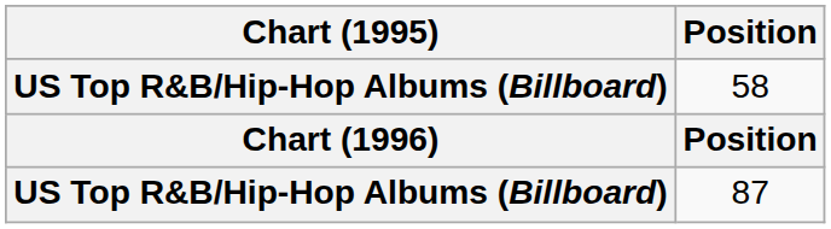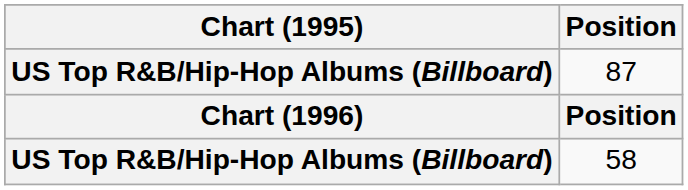rows swapped: 87 <-> 58
